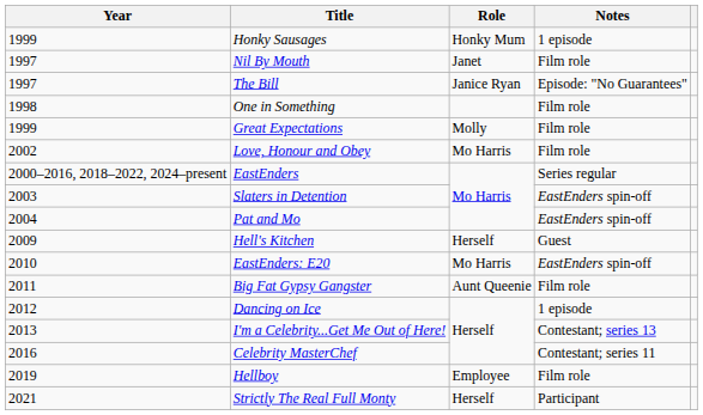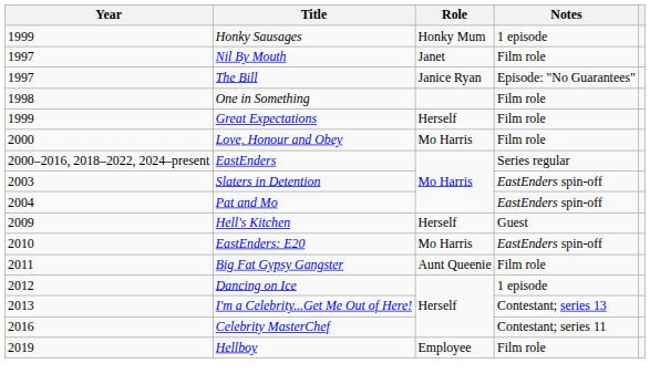Great Expectations | Role: Molly -> Herself
Love, Honour and Obey | Year: 2002 -> 2000
- row: 2021 | Strictly The Real Full Monty | Herself | Participant
